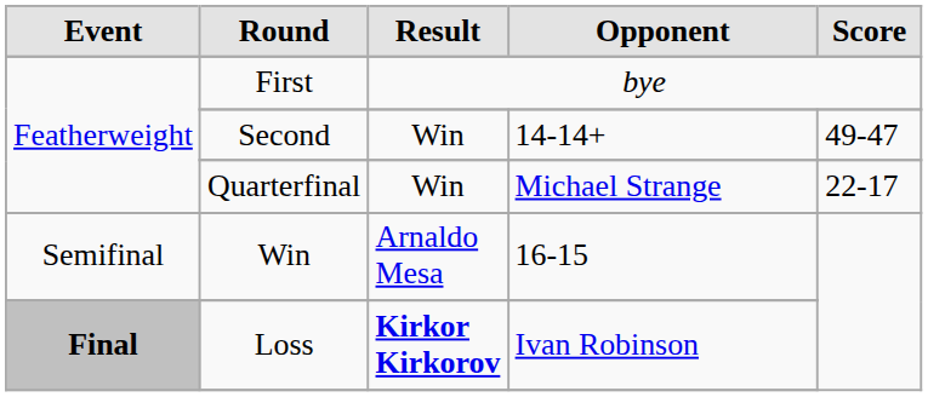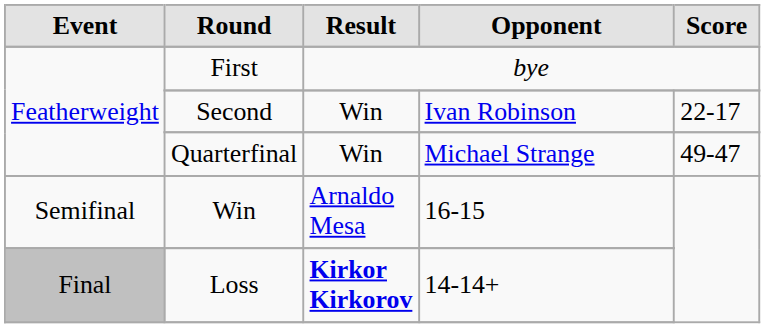Second | Opponent: 14-14+ -> Ivan Robinson
Second | Score: 49-47 -> 22-17
Quarterfinal | Score: 22-17 -> 49-47
Loss | Event: bold -> normal
Loss | Opponent: Ivan Robinson -> 14-14+
